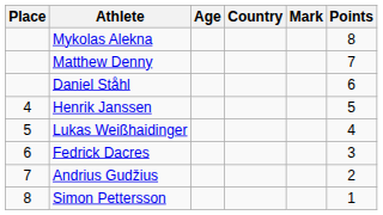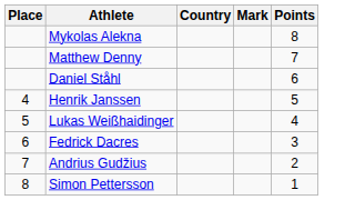- column: Age
